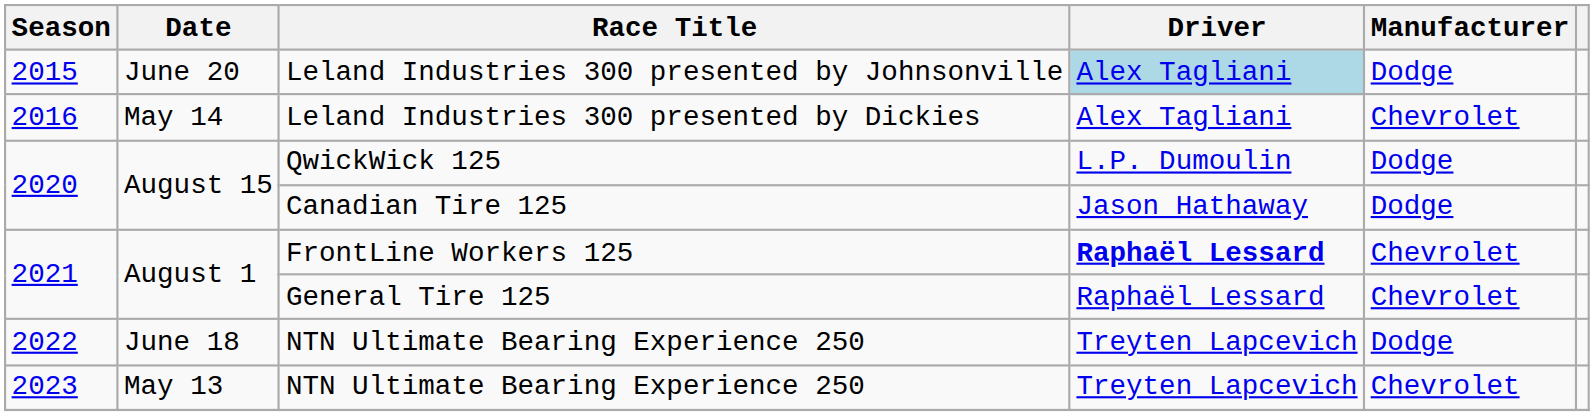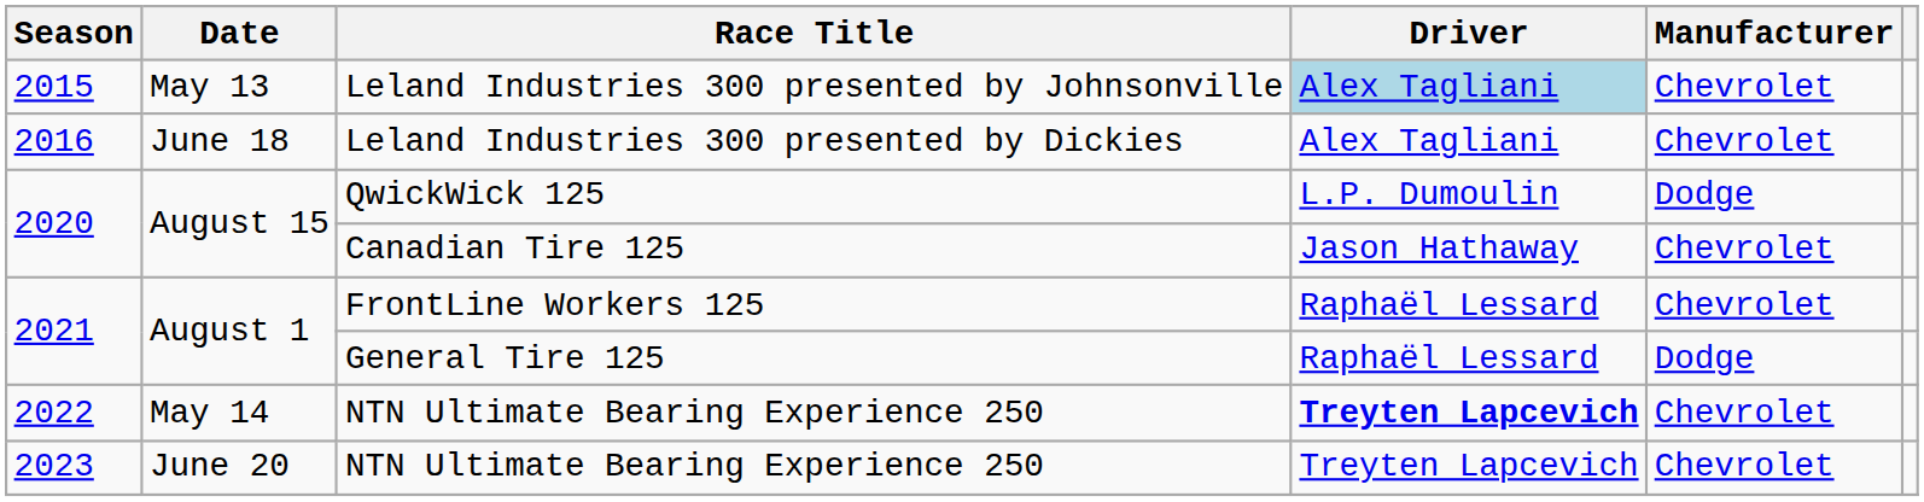Leland Industries 300 presented by Johnsonville | Date: June 20 -> May 13
Leland Industries 300 presented by Johnsonville | Manufacturer: Dodge -> Chevrolet
Leland Industries 300 presented by Dickies | Date: May 14 -> June 18
Canadian Tire 125 | Manufacturer: Dodge -> Chevrolet
FrontLine Workers 125 | Driver: bold -> normal
General Tire 125 | Manufacturer: Chevrolet -> Dodge
2022 / NTN Ultimate Bearing Experience 250 | Date: June 18 -> May 14
2022 / NTN Ultimate Bearing Experience 250 | Driver: normal -> bold
2022 / NTN Ultimate Bearing Experience 250 | Manufacturer: Dodge -> Chevrolet
2023 / NTN Ultimate Bearing Experience 250 | Date: May 13 -> June 20
